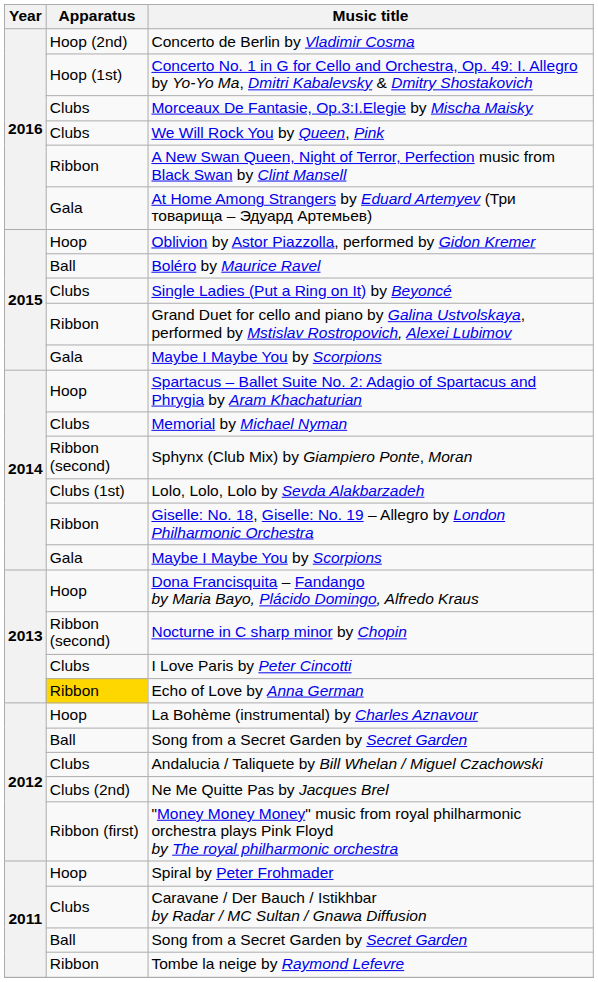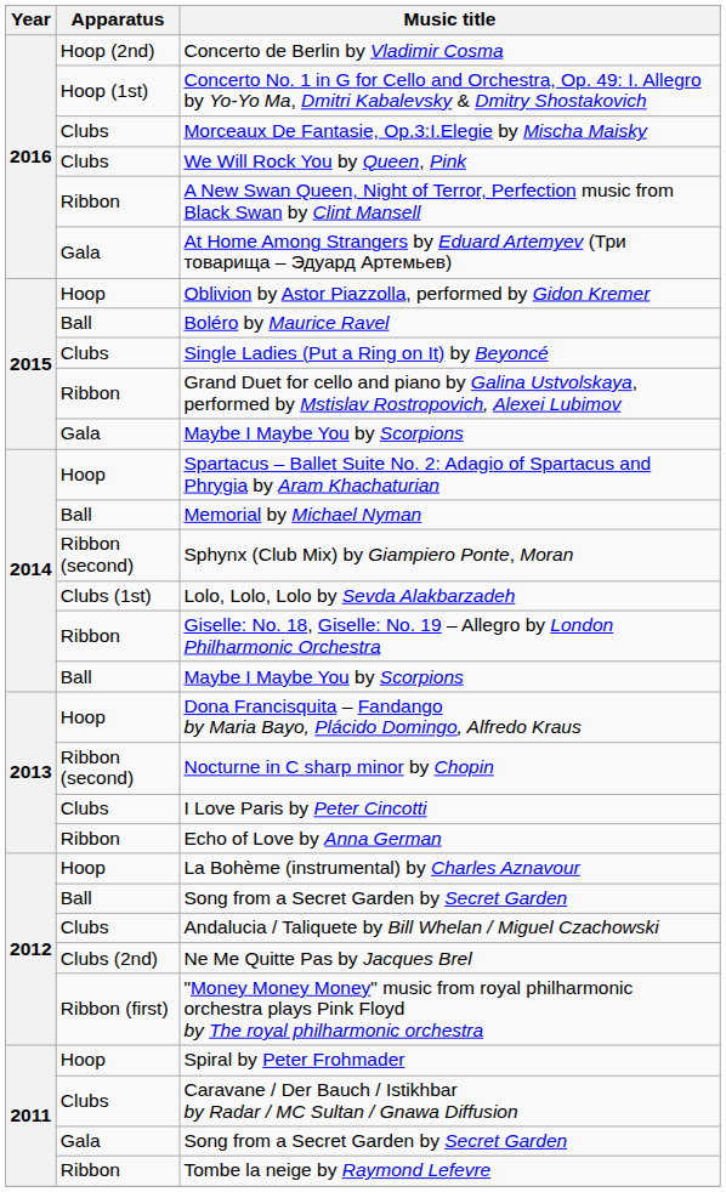Memorial by Michael Nyman | Apparatus: Clubs -> Ball
2014 / Maybe I Maybe You by Scorpions | Apparatus: Gala -> Ball
Echo of Love by Anna German | Apparatus: gold background -> no background
2011 / Song from a Secret Garden by Secret Garden | Apparatus: Ball -> Gala
